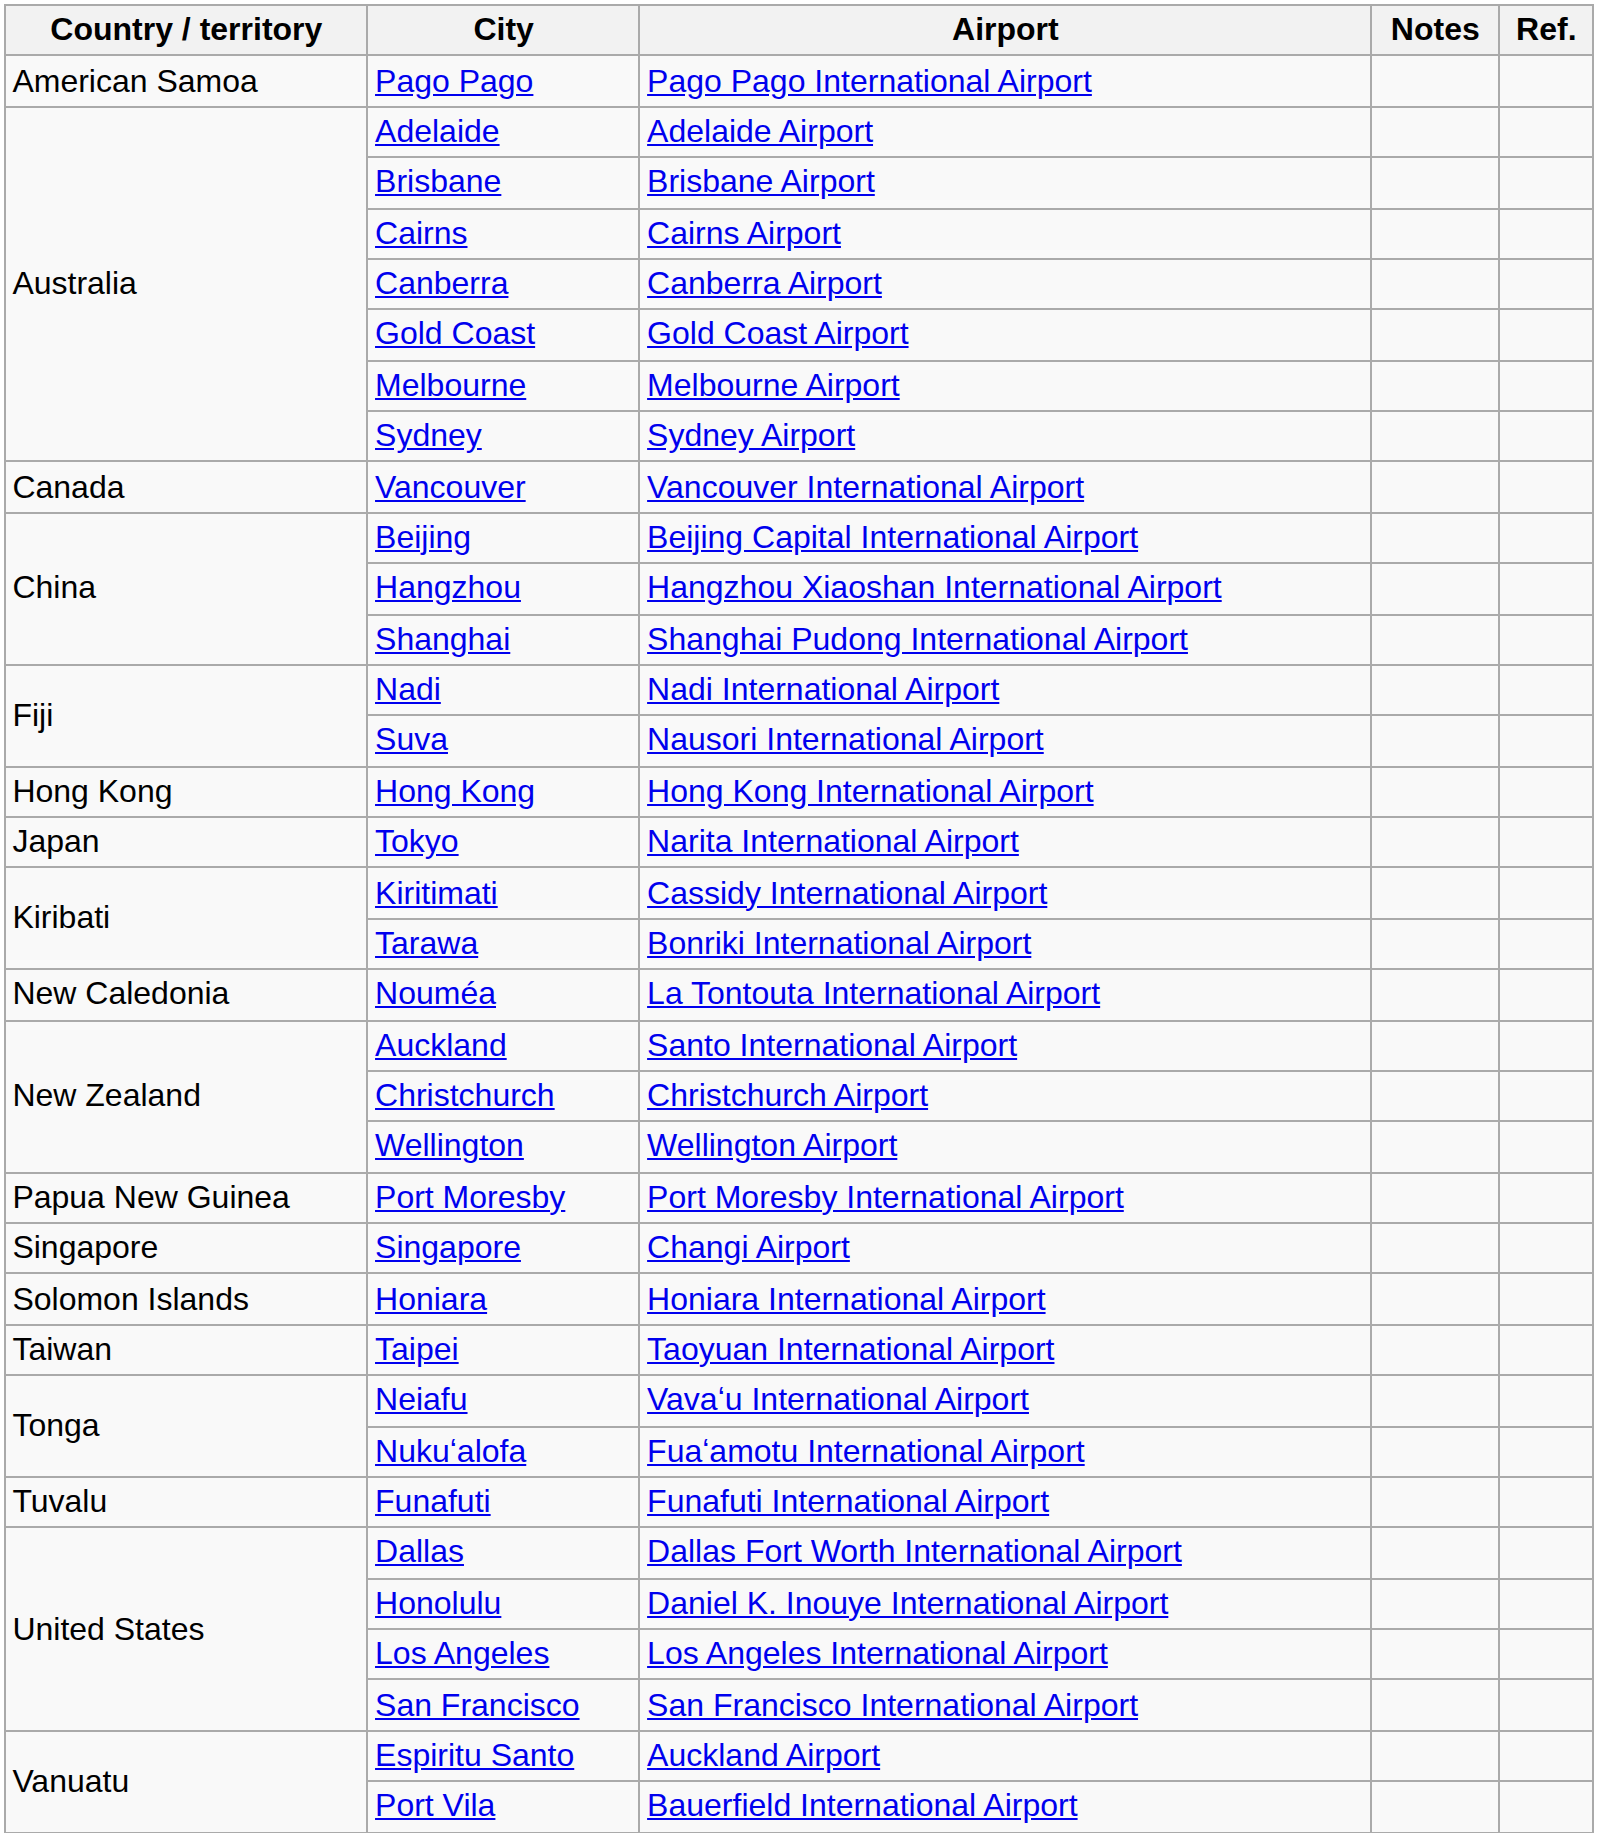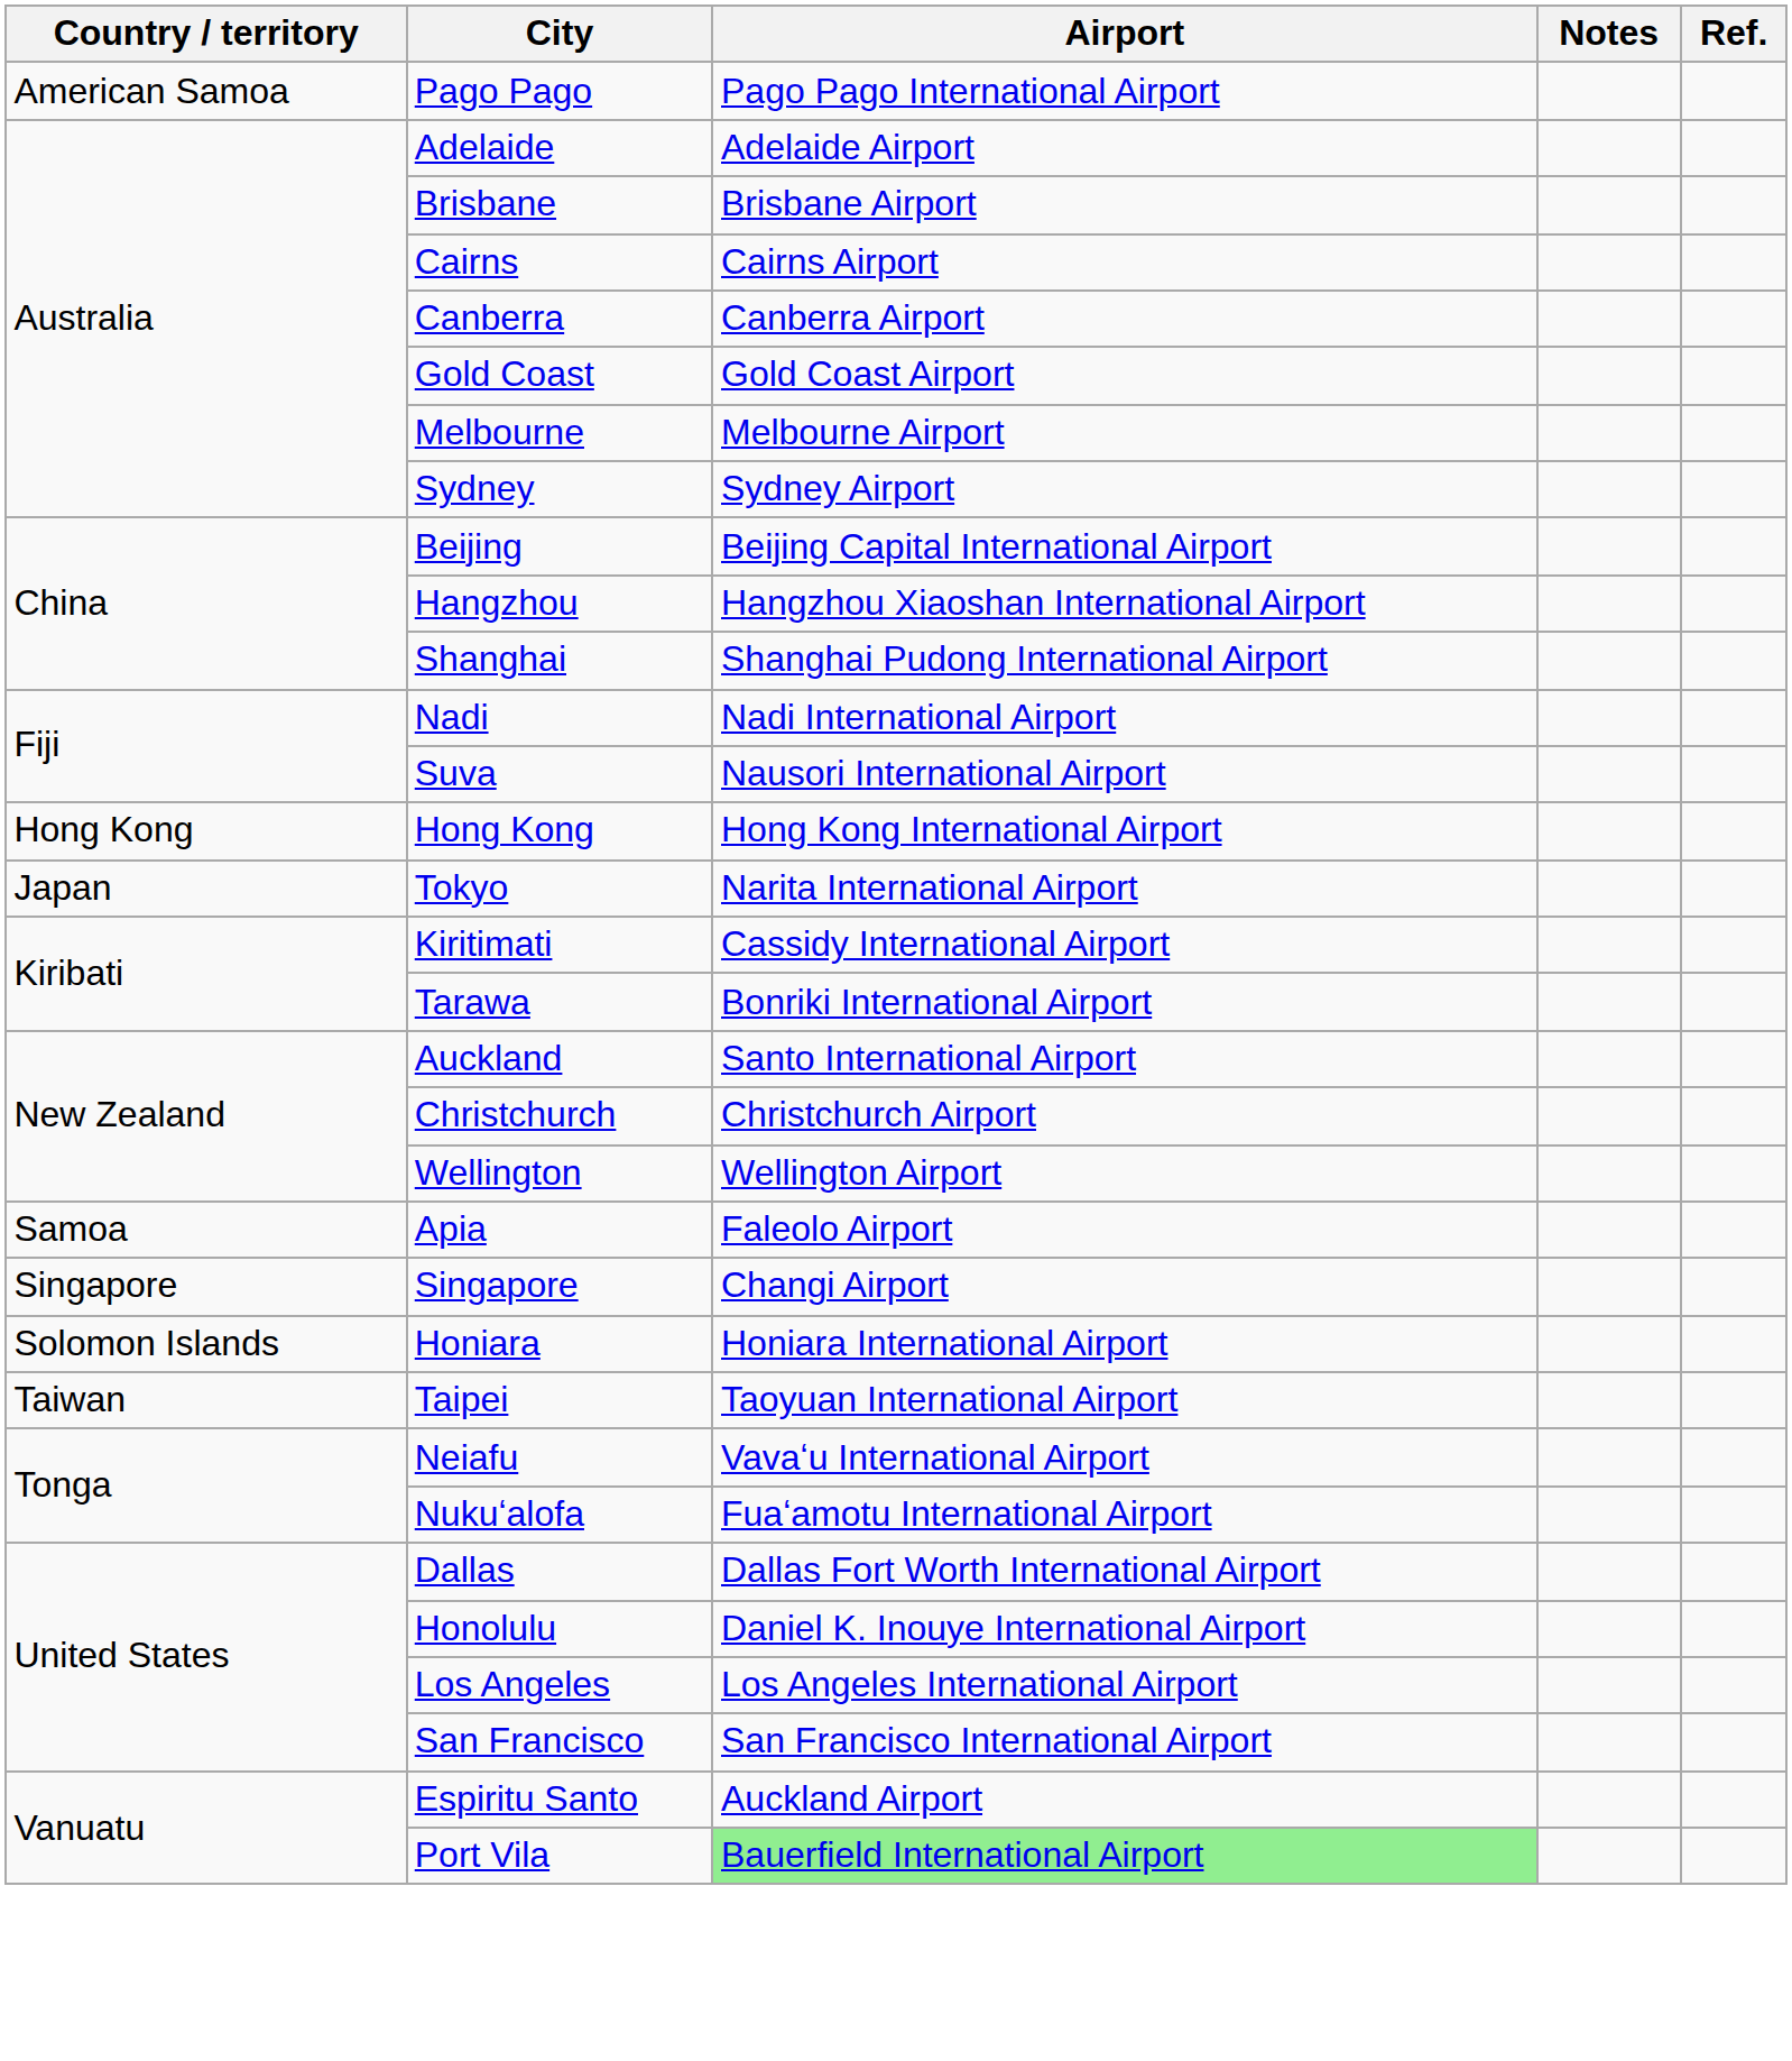- row: Canada | Vancouver | Vancouver International Airport
- row: New Caledonia | Nouméa | La Tontouta International Airport
- row: Papua New Guinea | Port Moresby | Port Moresby International Airport
+ row: Samoa | Apia | Faleolo Airport
- row: Tuvalu | Funafuti | Funafuti International Airport
Port Vila | Airport: no background -> lightgreen background
